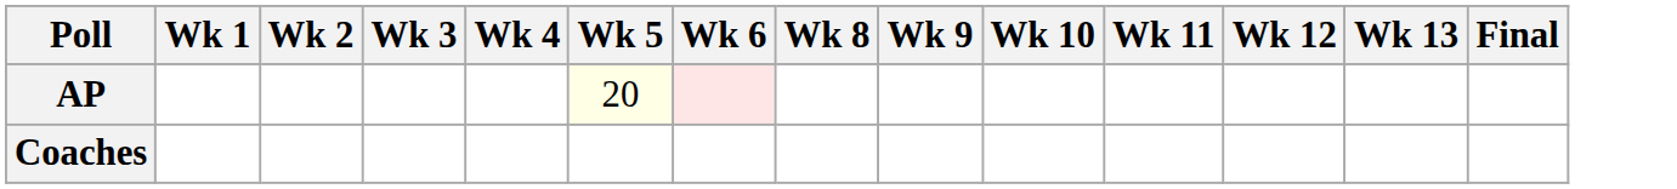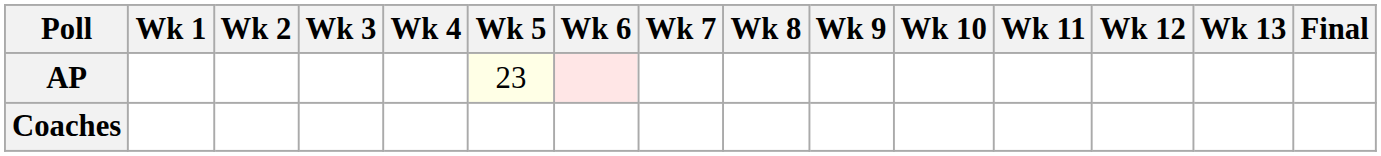+ column: Wk 7
AP | Wk 5: 20 -> 23
